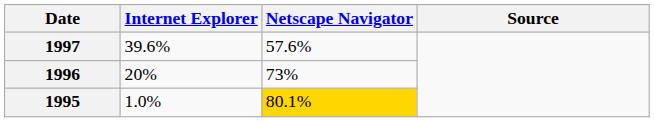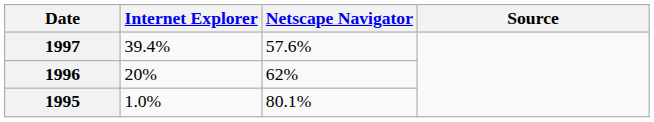1997 | Internet Explorer: 39.6% -> 39.4%
1996 | Netscape Navigator: 73% -> 62%
1995 | Netscape Navigator: gold background -> no background
